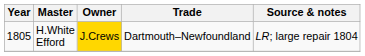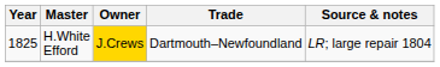H.White Efford | Year: 1805 -> 1825
